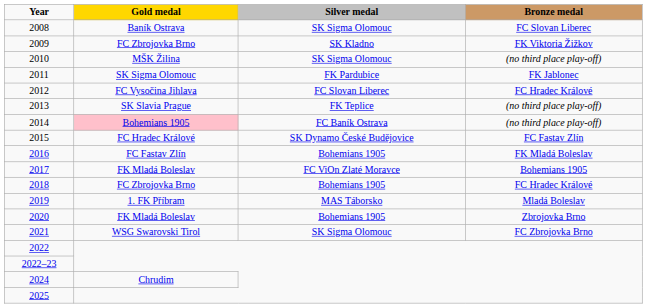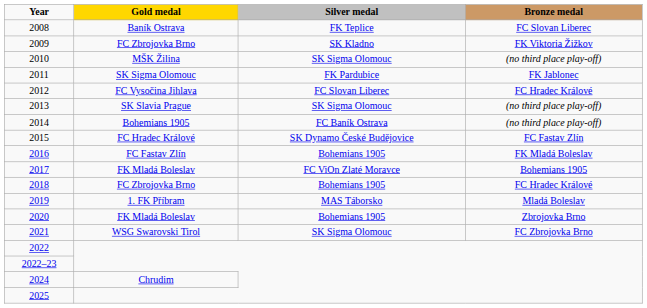2008 | Silver medal: SK Sigma Olomouc -> FK Teplice
2013 | Silver medal: FK Teplice -> SK Sigma Olomouc
2014 | Gold medal: pink background -> no background
